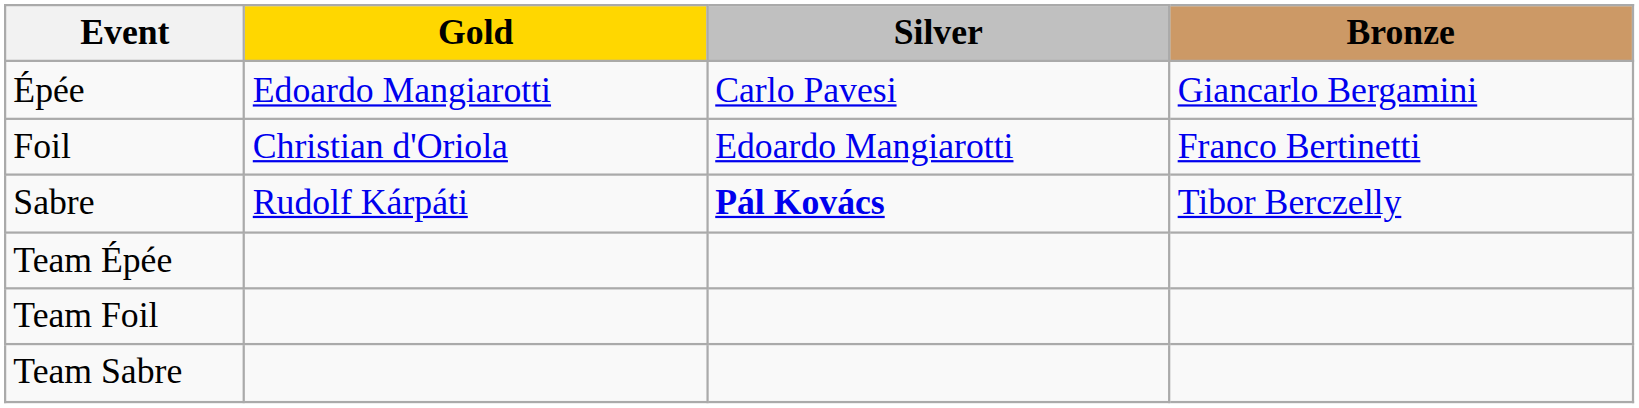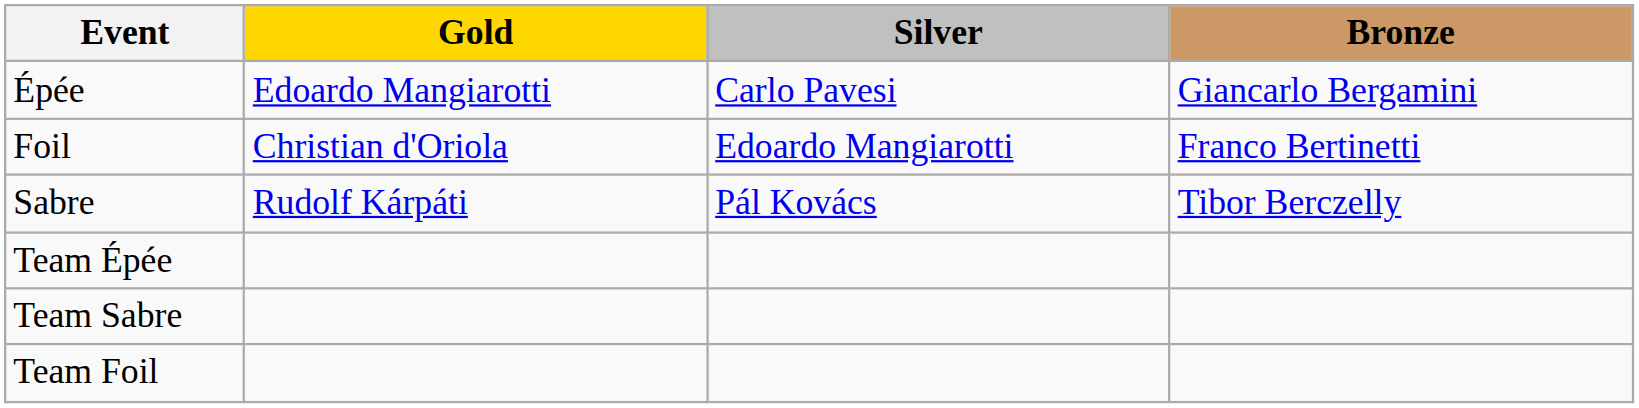Sabre | Silver: bold -> normal
rows swapped: Team Foil <-> Team Sabre
